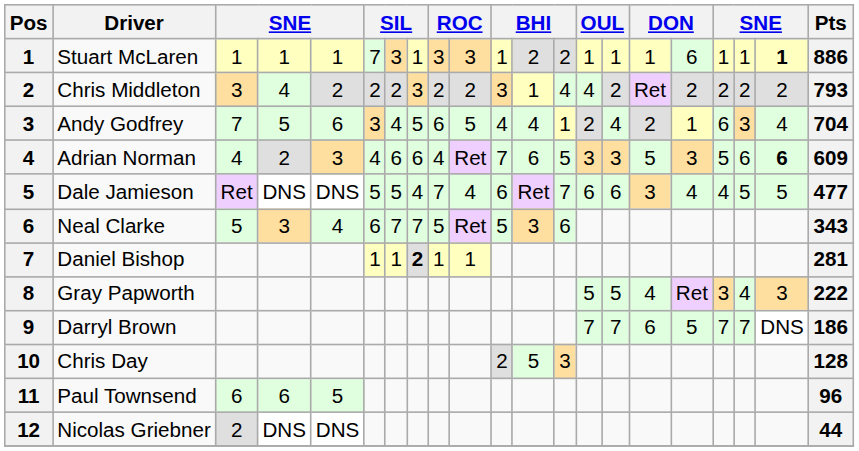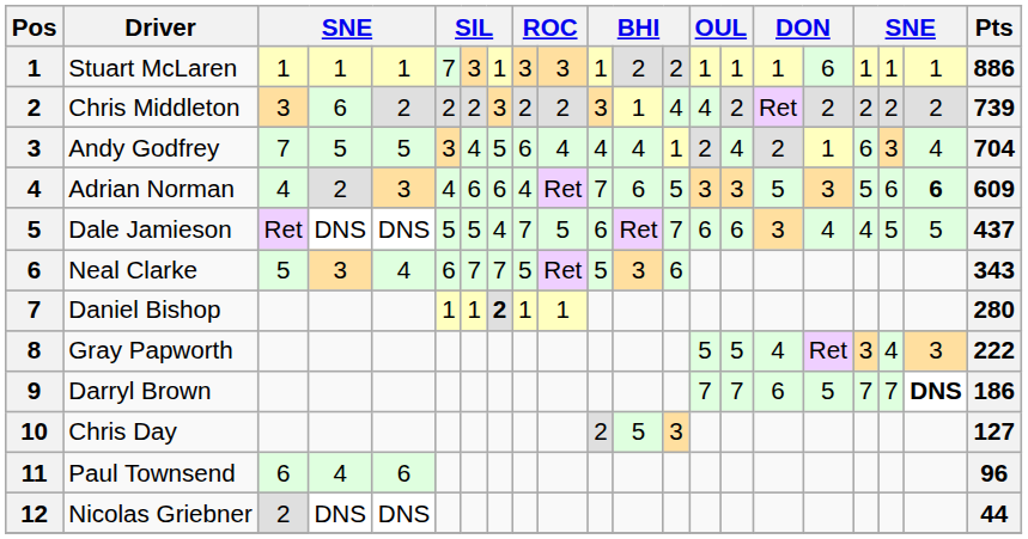Stuart McLaren | column 20: bold -> normal
Chris Middleton | column 4: 4 -> 6
Chris Middleton | Pts: 793 -> 739
Andy Godfrey | column 5: 6 -> 5
Andy Godfrey | column 10: 5 -> 4
Dale Jamieson | column 10: 4 -> 5
Dale Jamieson | Pts: 477 -> 437
Daniel Bishop | Pts: 281 -> 280
Darryl Brown | column 20: normal -> bold
Chris Day | Pts: 128 -> 127
Paul Townsend | column 4: 6 -> 4
Paul Townsend | column 5: 5 -> 6
